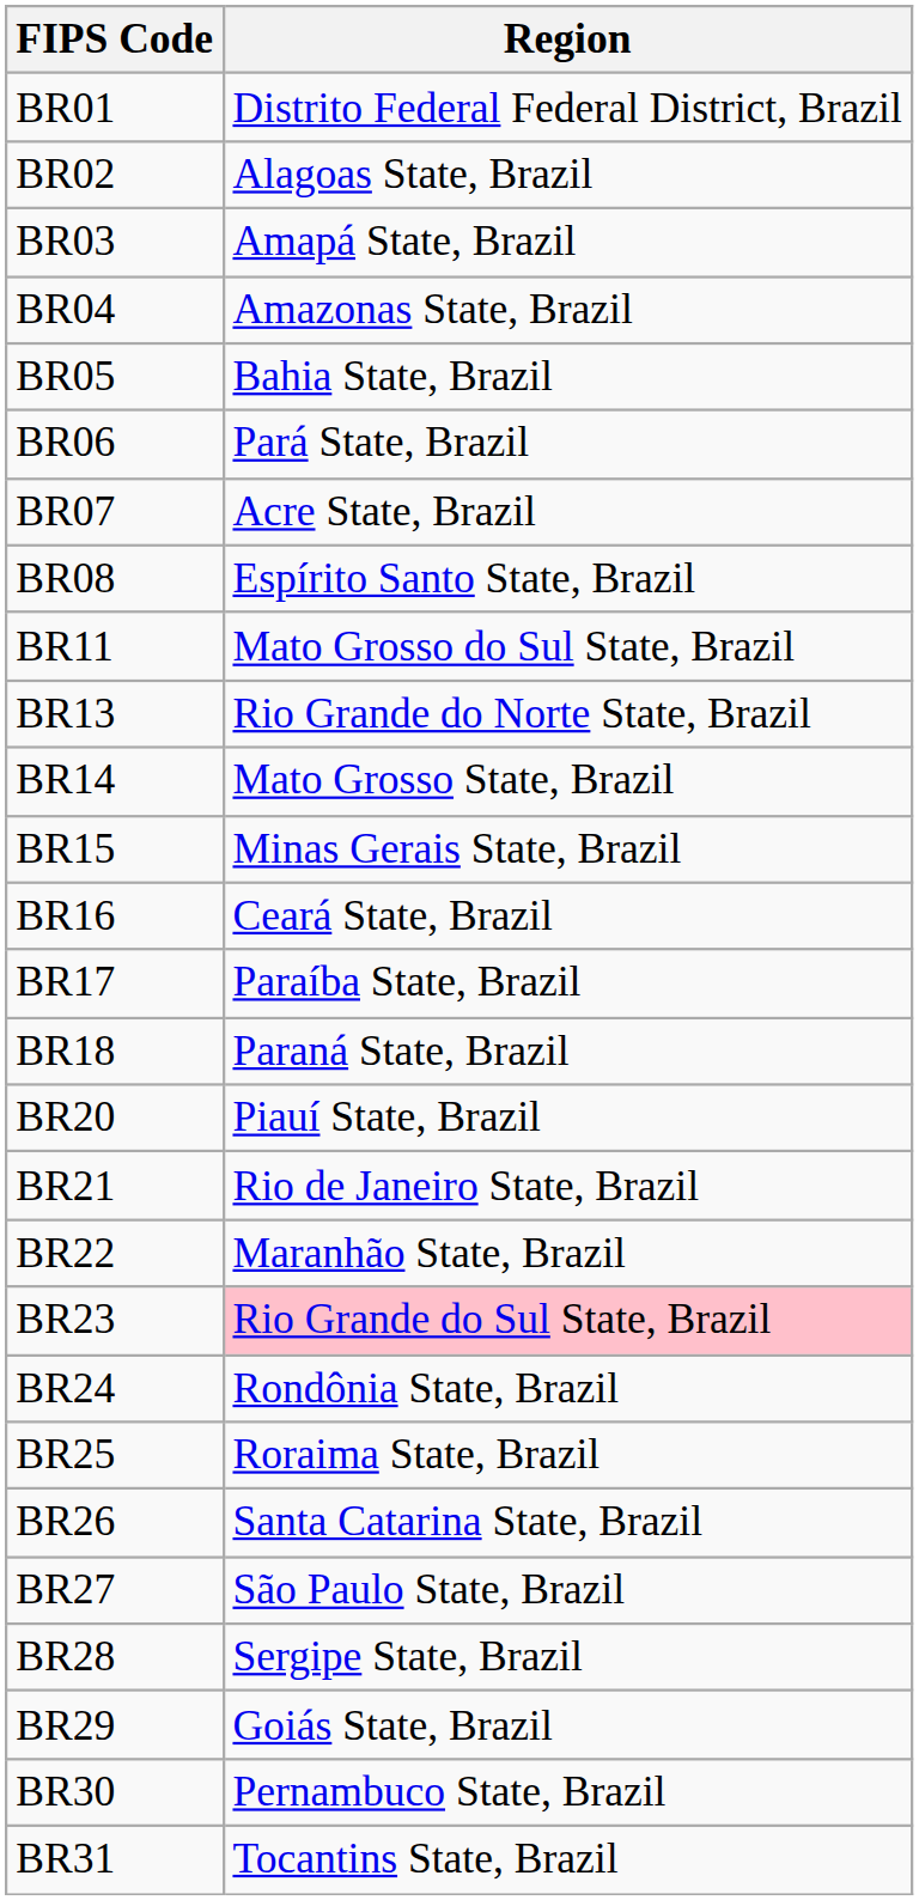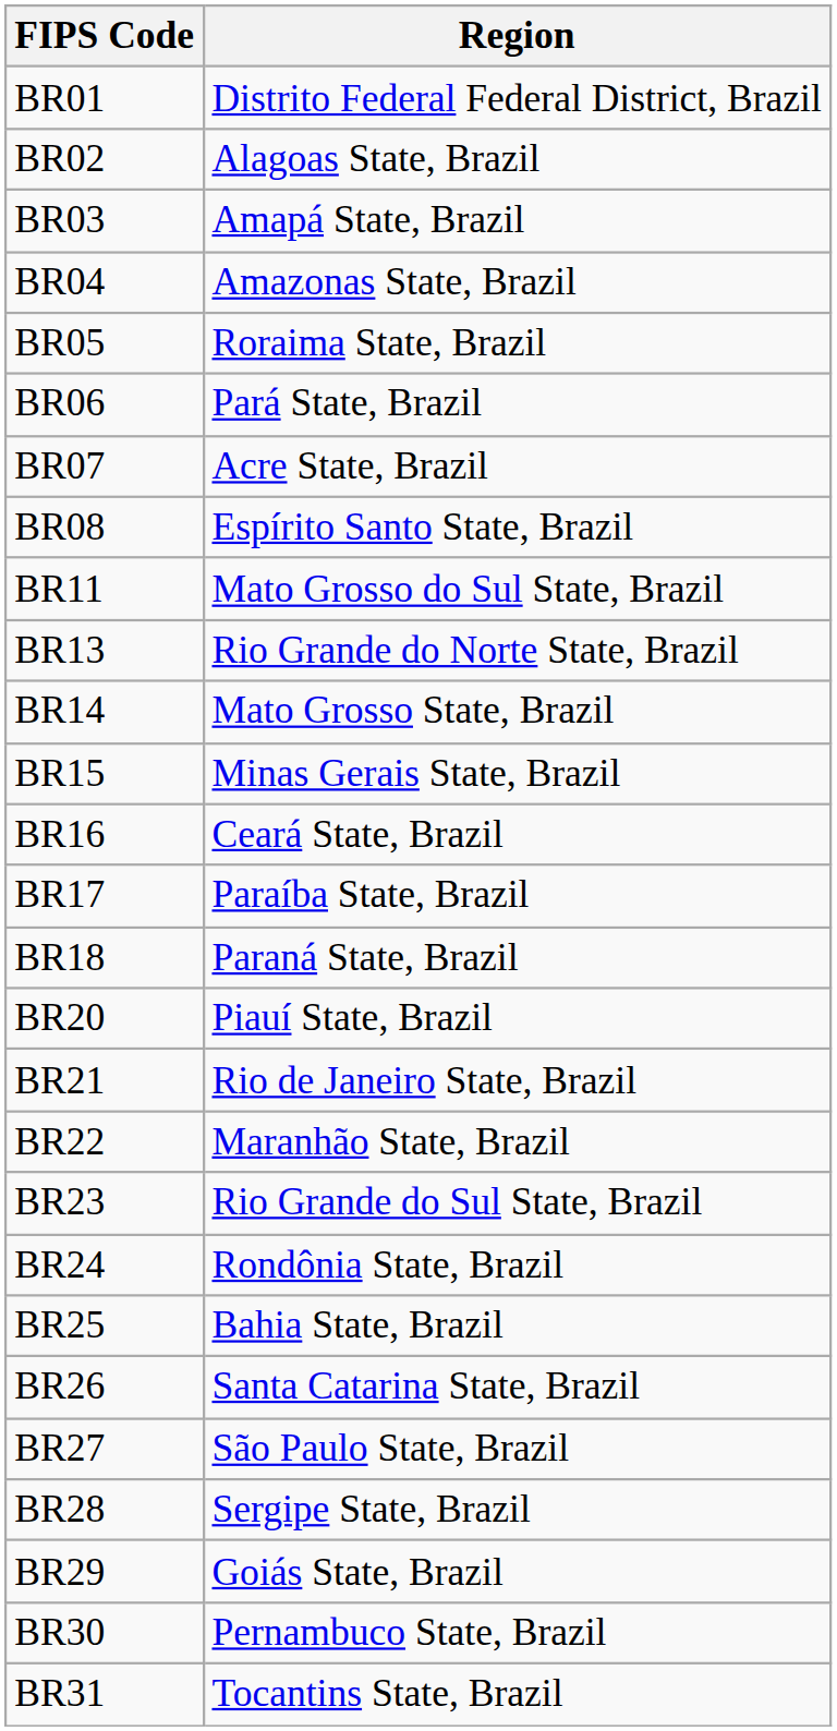BR05 | Region: Bahia State, Brazil -> Roraima State, Brazil
BR23 | Region: pink background -> no background
BR25 | Region: Roraima State, Brazil -> Bahia State, Brazil
